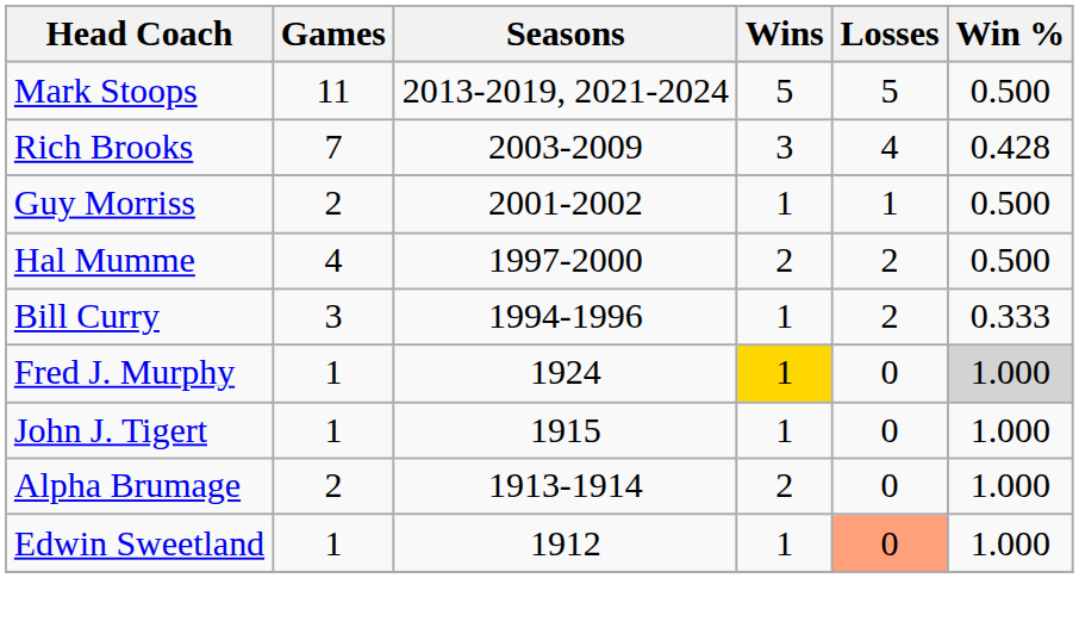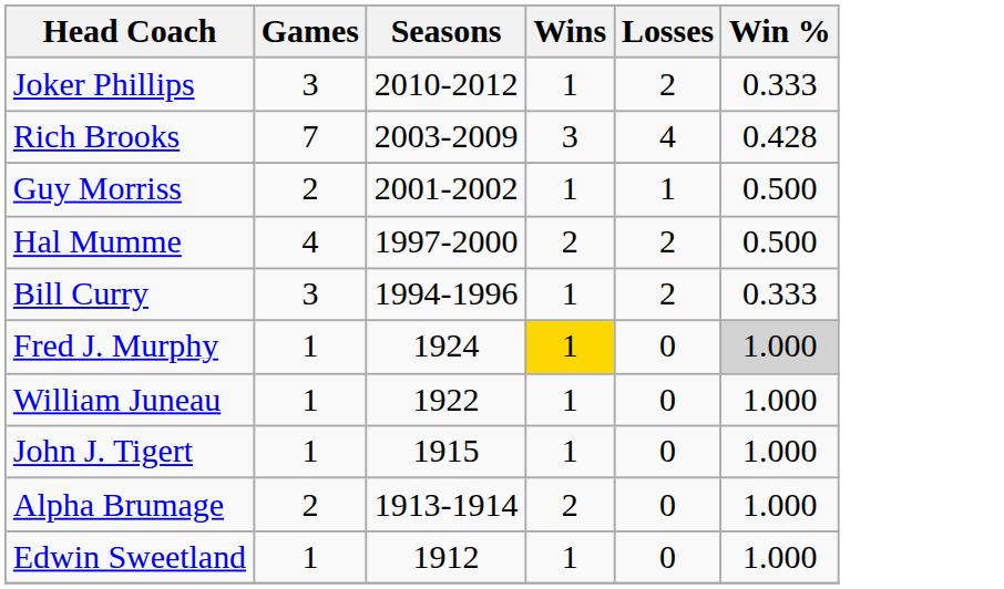- row: Mark Stoops | 11 | 2013-2019, 2021-2024 | 5 | 5 | 0.500
+ row: Joker Phillips | 3 | 2010-2012 | 1 | 2 | 0.333
+ row: William Juneau | 1 | 1922 | 1 | 0 | 1.000
Edwin Sweetland | Losses: lightsalmon background -> no background
